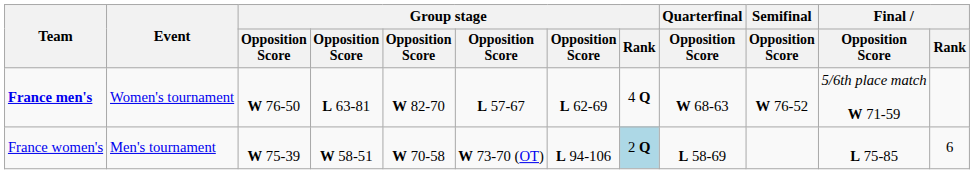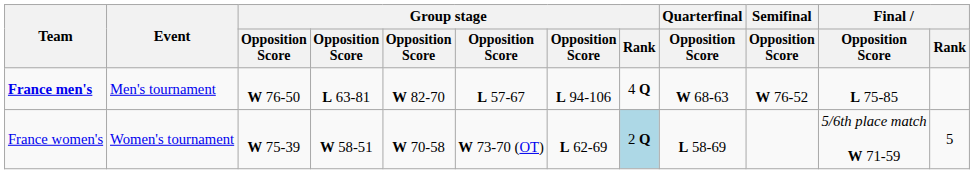France men's | Event: Women's tournament -> Men's tournament
France men's | column 7: L 62-69 -> L 94-106
France men's | Final / Opposition Score: 5/6th place match W 71-59 -> L 75-85
France women's | Event: Men's tournament -> Women's tournament
France women's | column 7: L 94-106 -> L 62-69
France women's | Final / Opposition Score: L 75-85 -> 5/6th place match W 71-59
France women's | Final / Rank: 6 -> 5
